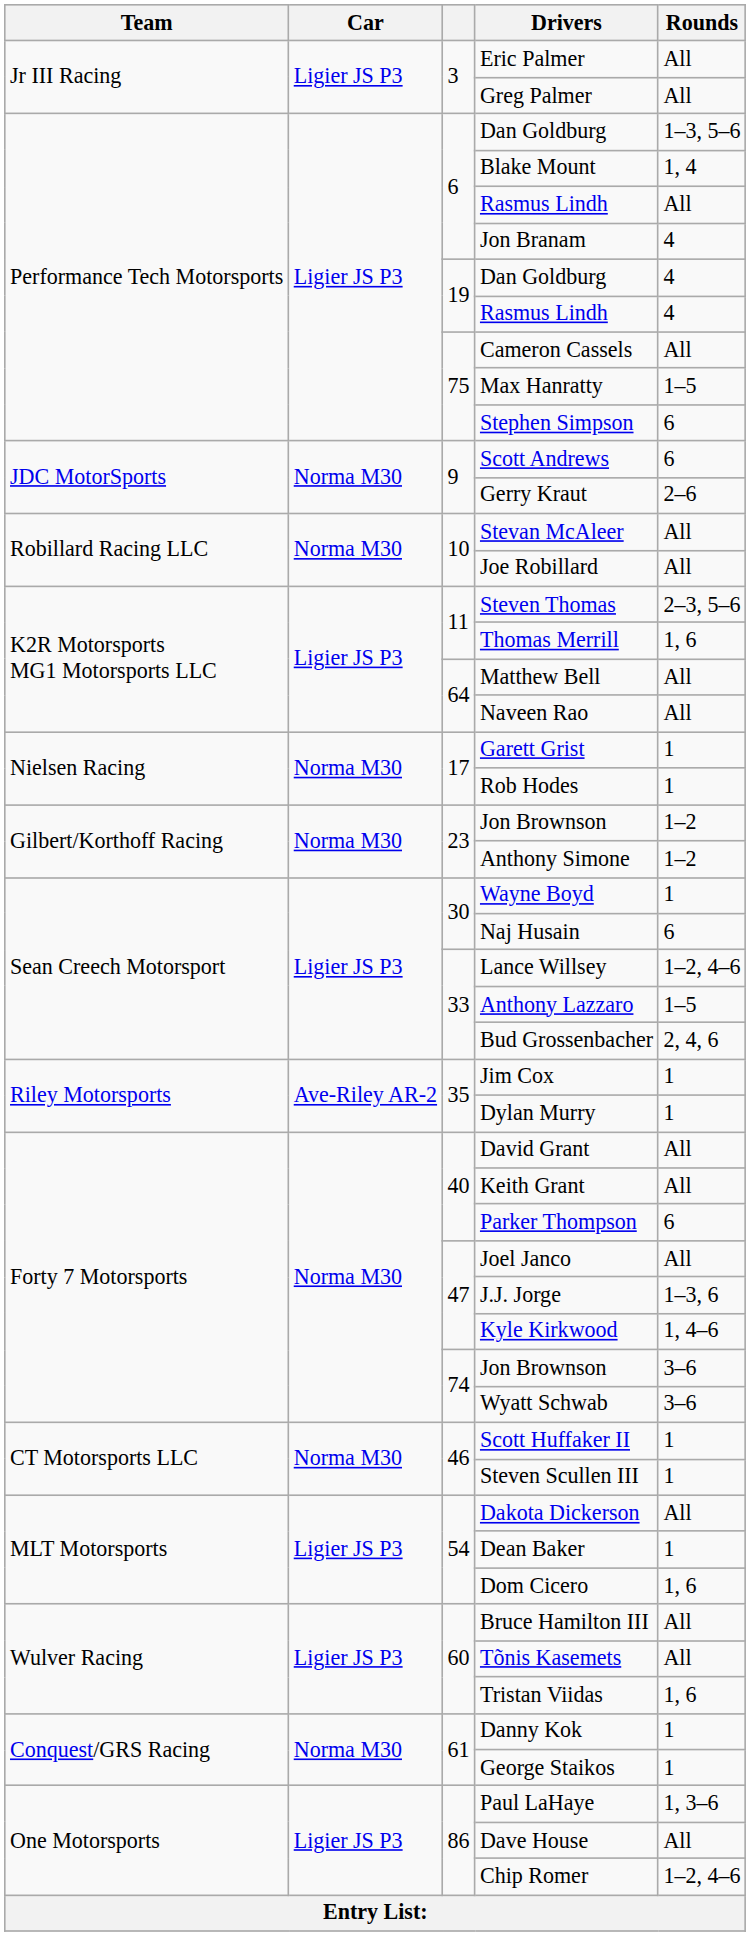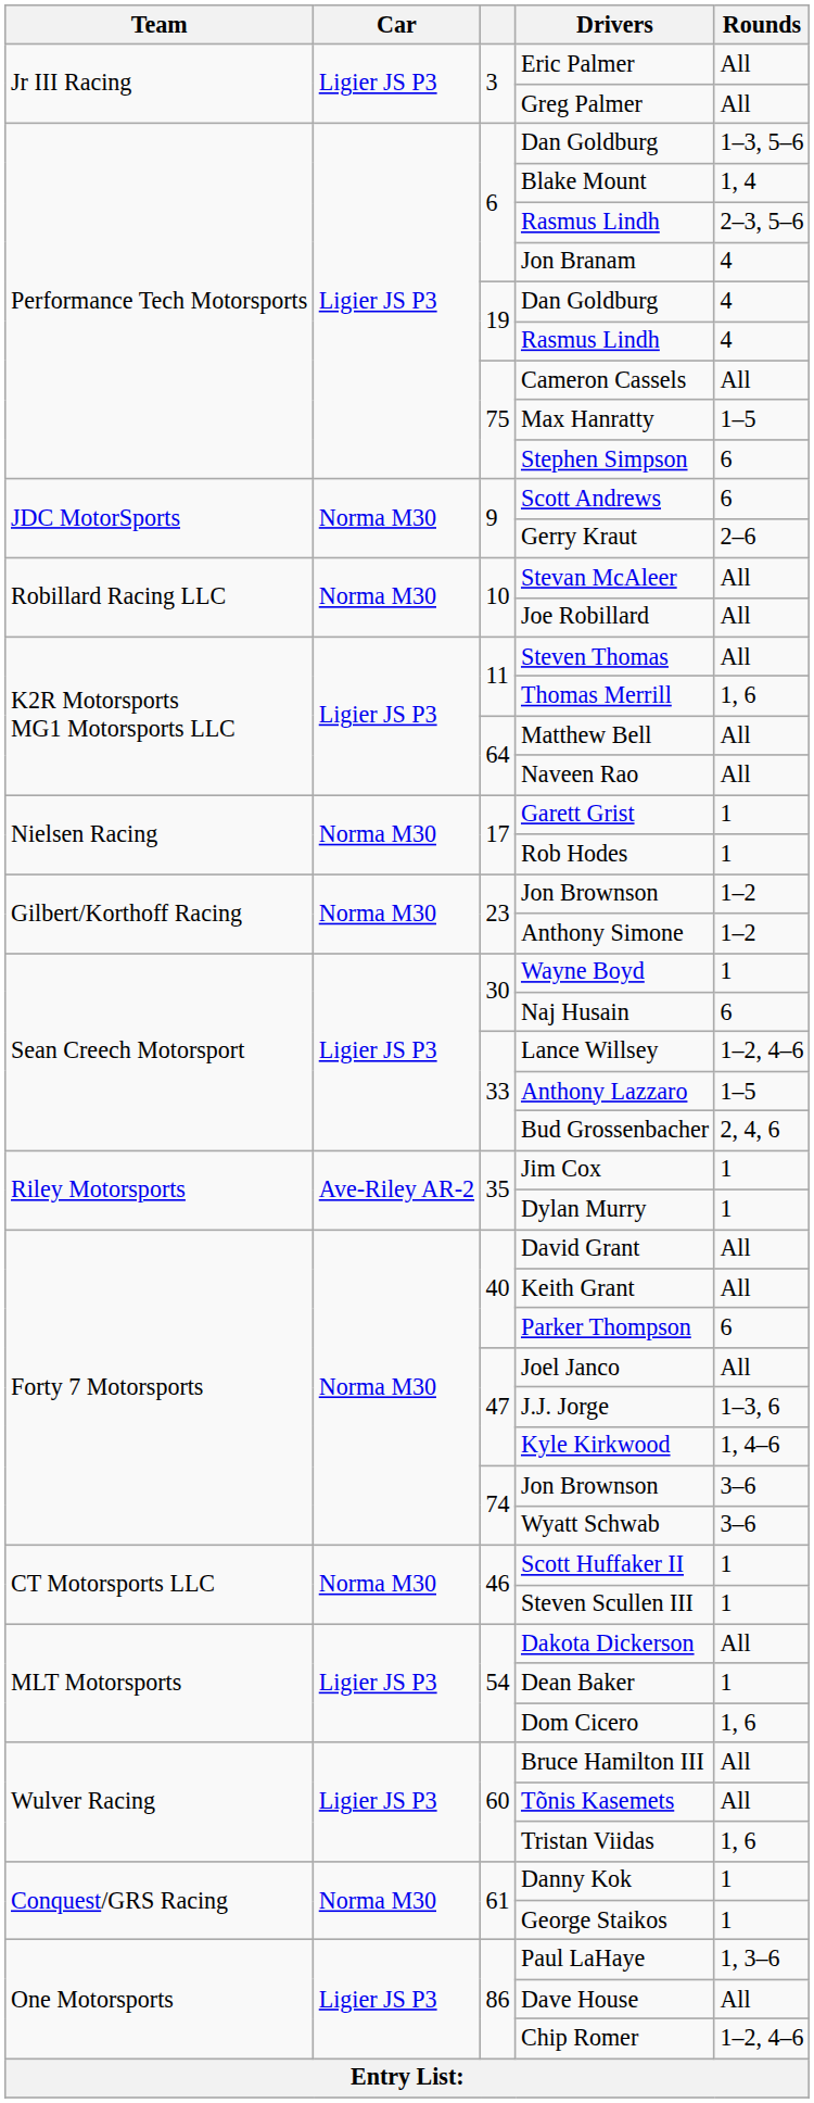6 / Rasmus Lindh | Rounds: All -> 2–3, 5–6
Steven Thomas | Rounds: 2–3, 5–6 -> All
